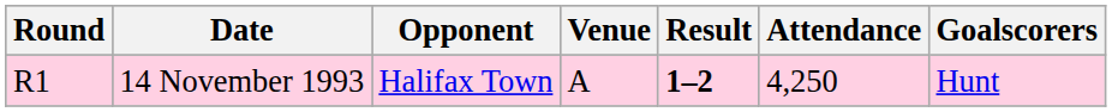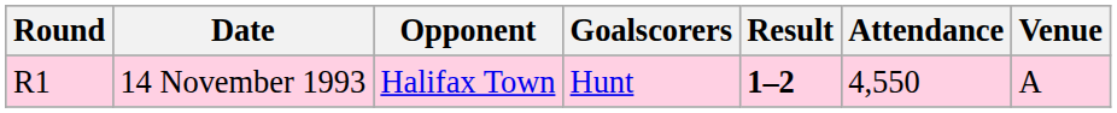columns swapped: Venue <-> Goalscorers
14 November 1993 | Attendance: 4,250 -> 4,550
